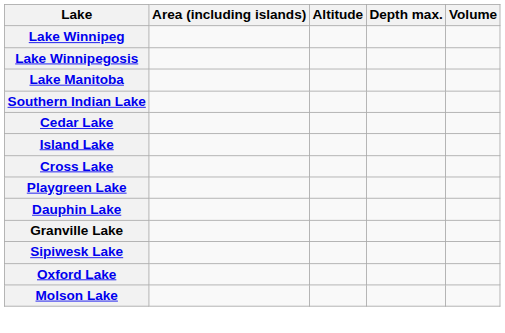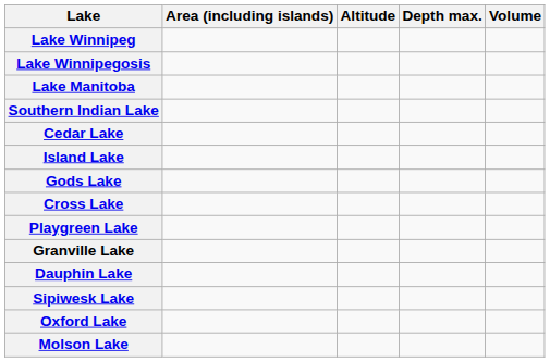+ row: Gods Lake
rows swapped: Dauphin Lake <-> Granville Lake
